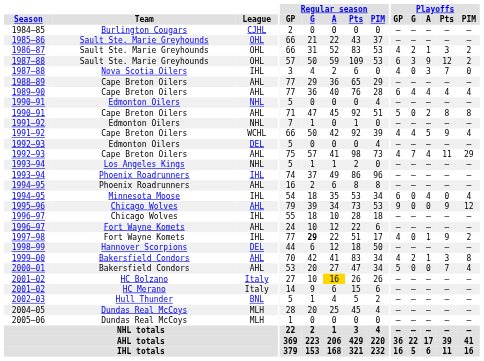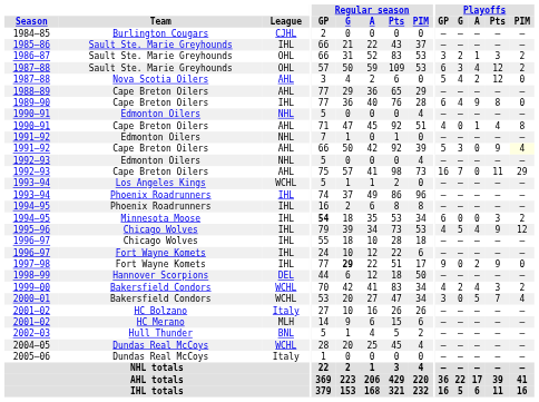1985–86 | League: OHL -> IHL
1986–87 | Playoffs / GP: 4 -> 3
1987–88 / Sault Ste. Marie Greyhounds | Playoffs / A: 9 -> 4
1987–88 / Nova Scotia Oilers | League: IHL -> AHL
1987–88 / Nova Scotia Oilers | Playoffs / GP: 4 -> 5
1987–88 / Nova Scotia Oilers | Playoffs / G: 0 -> 4
1987–88 / Nova Scotia Oilers | Playoffs / A: 3 -> 2
1987–88 / Nova Scotia Oilers | Playoffs / Pts: 7 -> 12
1989–90 | League: AHL -> IHL
1989–90 | Playoffs / A: 4 -> 9
1989–90 | Playoffs / Pts: 4 -> 8
1989–90 | Playoffs / PIM: 4 -> 0
1990–91 / Cape Breton Oilers | Playoffs / GP: 5 -> 4
1990–91 / Cape Breton Oilers | Playoffs / A: 2 -> 1
1990–91 / Cape Breton Oilers | Playoffs / Pts: 8 -> 4
1991–92 / Cape Breton Oilers | League: WCHL -> AHL
1991–92 / Cape Breton Oilers | Playoffs / GP: 4 -> 5
1991–92 / Cape Breton Oilers | Playoffs / G: 4 -> 3
1991–92 / Cape Breton Oilers | Playoffs / A: 5 -> 0
1991–92 / Cape Breton Oilers | Playoffs / PIM: no background -> lightyellow background
1992–93 / Edmonton Oilers | League: DEL -> NHL
1992–93 / Cape Breton Oilers | Playoffs / GP: 4 -> 16
1992–93 / Cape Breton Oilers | Playoffs / A: 4 -> 0
1993–94 / Los Angeles Kings | League: NHL -> WCHL
1994–95 / Phoenix Roadrunners | League: AHL -> IHL
1994–95 / Minnesota Moose | Regular season / GP: normal -> bold
1994–95 / Minnesota Moose | Playoffs / A: 4 -> 0
1994–95 / Minnesota Moose | Playoffs / Pts: 0 -> 3
1994–95 / Minnesota Moose | Playoffs / PIM: 4 -> 2
1995–96 | League: AHL -> IHL
1995–96 | Playoffs / GP: 9 -> 4
1995–96 | Playoffs / G: 0 -> 5
1995–96 | Playoffs / A: 0 -> 4
1996–97 / Fort Wayne Komets | League: AHL -> IHL
1997–98 | Playoffs / GP: 4 -> 9
1997–98 | Playoffs / A: 1 -> 2
1997–98 | Playoffs / PIM: 2 -> 0
1999–00 | League: AHL -> WCHL
1999–00 | Playoffs / A: 1 -> 4
1999–00 | Playoffs / PIM: 8 -> 2
2000–01 | League: AHL -> WCHL
2000–01 | Playoffs / GP: 5 -> 3
2000–01 | Playoffs / A: 0 -> 5
2001–02 / HC Bolzano | Regular season / A: gold background -> no background
2001–02 / HC Merano | League: Italy -> MLH
2004–05 | League: MLH -> WCHL
2005–06 | League: MLH -> Italy
